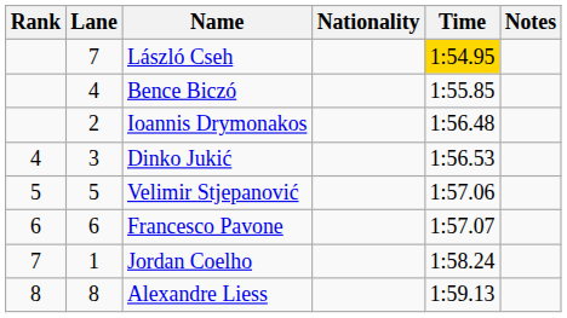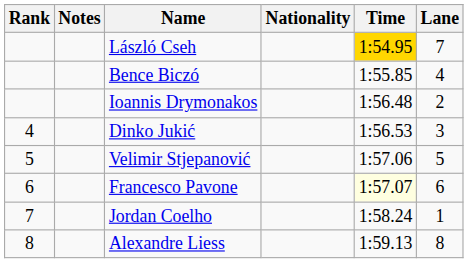columns swapped: Lane <-> Notes
Francesco Pavone | Time: no background -> lightyellow background
